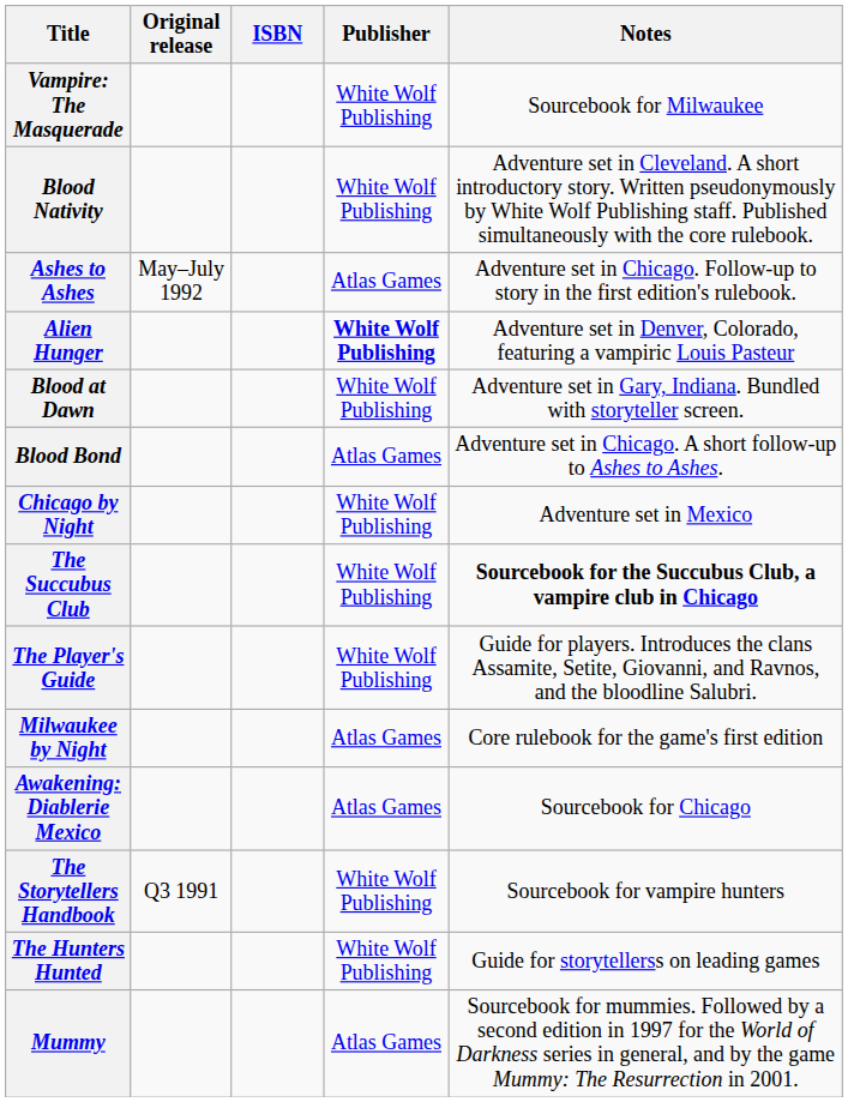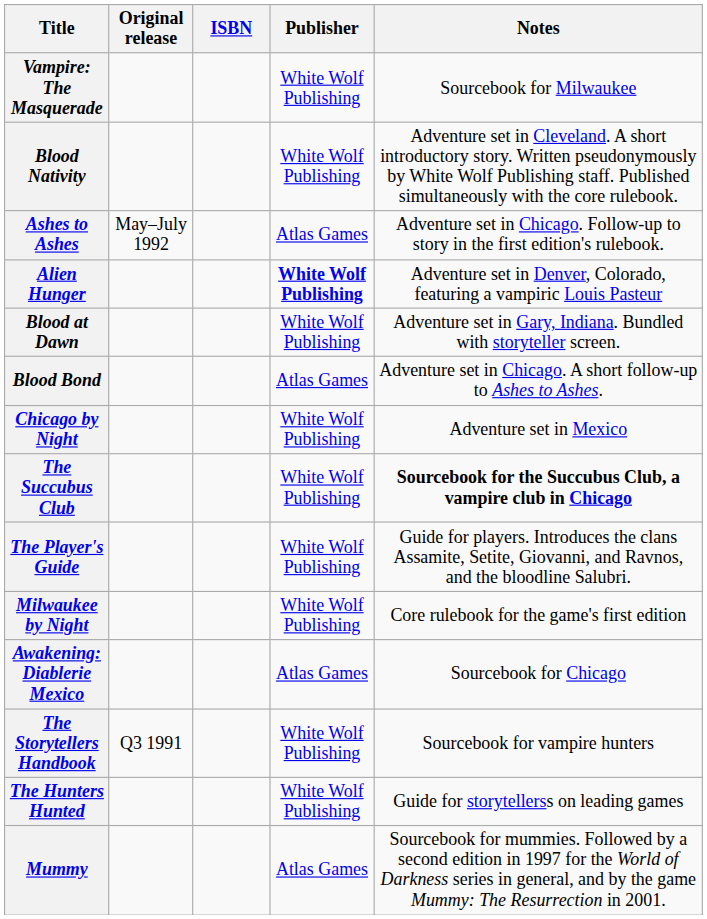Milwaukee by Night | Publisher: Atlas Games -> White Wolf Publishing
